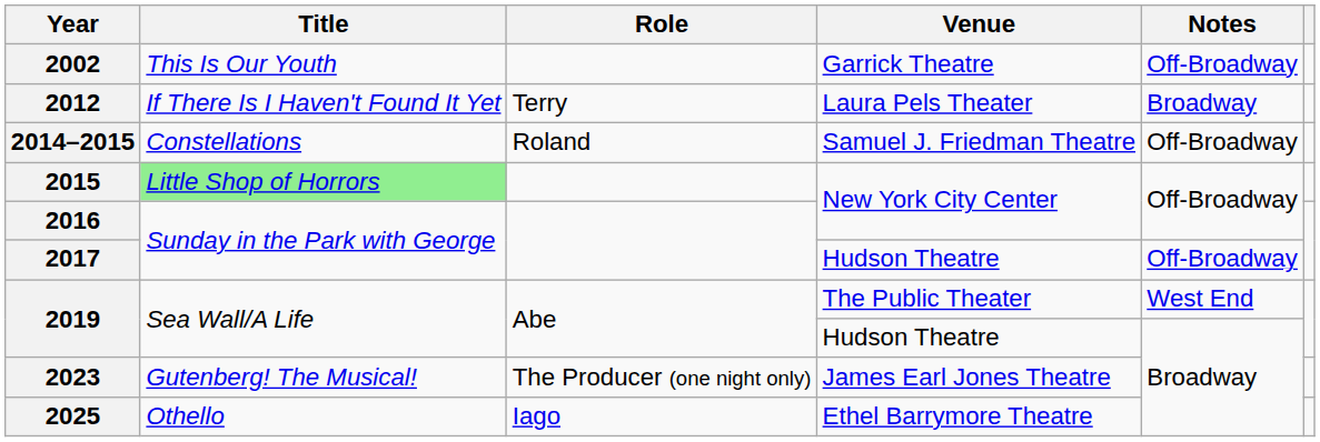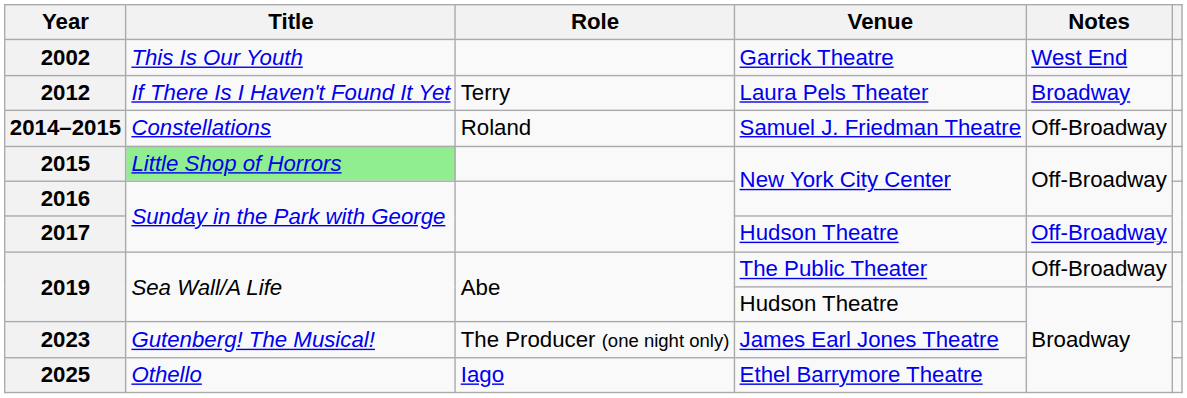2002 | Notes: Off-Broadway -> West End
2019 / The Public Theater | Notes: West End -> Off-Broadway
